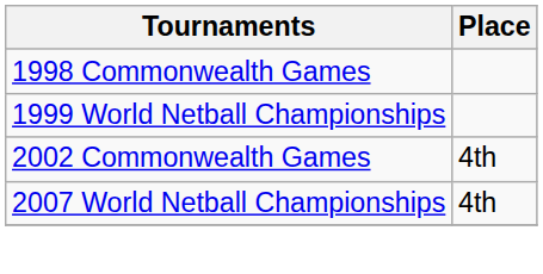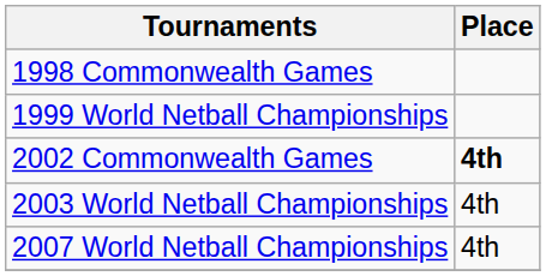2002 Commonwealth Games | Place: normal -> bold
+ row: 2003 World Netball Championships | 4th
